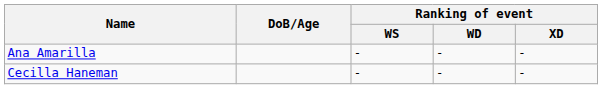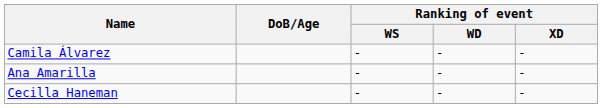+ row: Camila Álvarez | - | - | -
